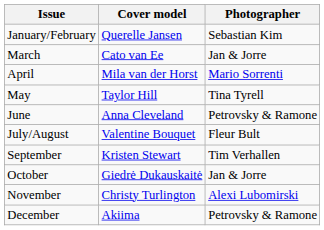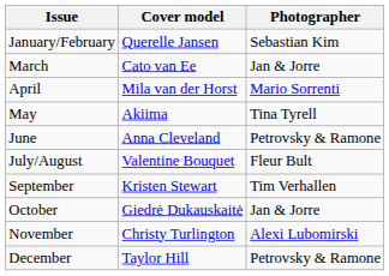May | Cover model: Taylor Hill -> Akiima
December | Cover model: Akiima -> Taylor Hill
